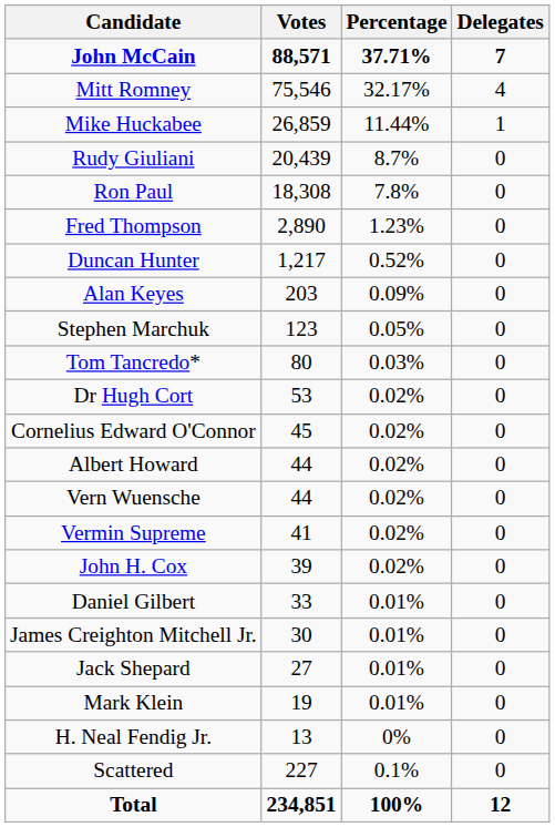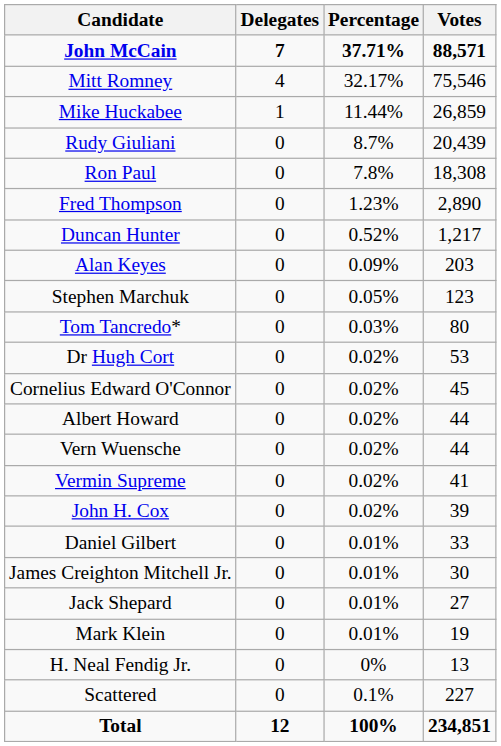columns swapped: Votes <-> Delegates
